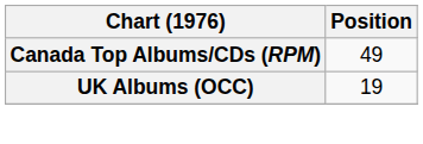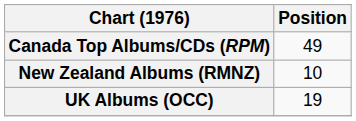+ row: New Zealand Albums (RMNZ) | 10
